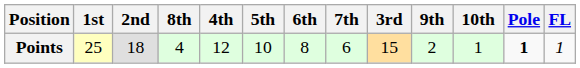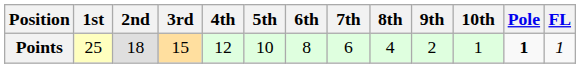columns swapped: 3rd <-> 8th
